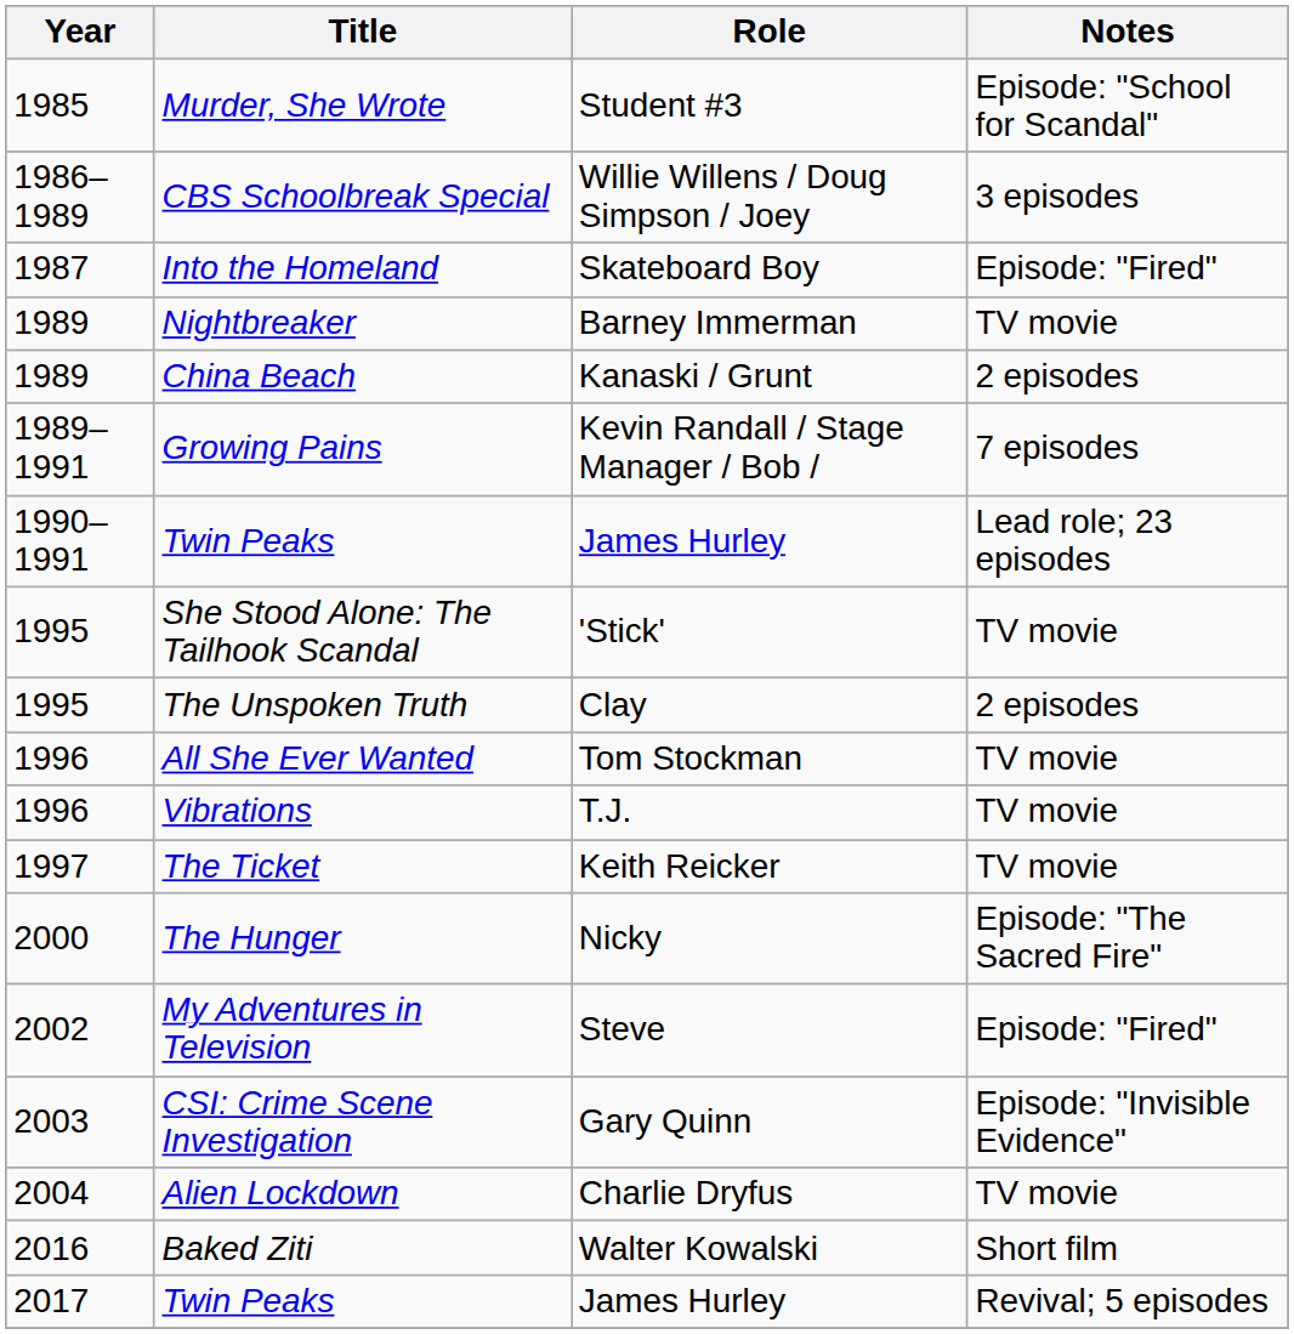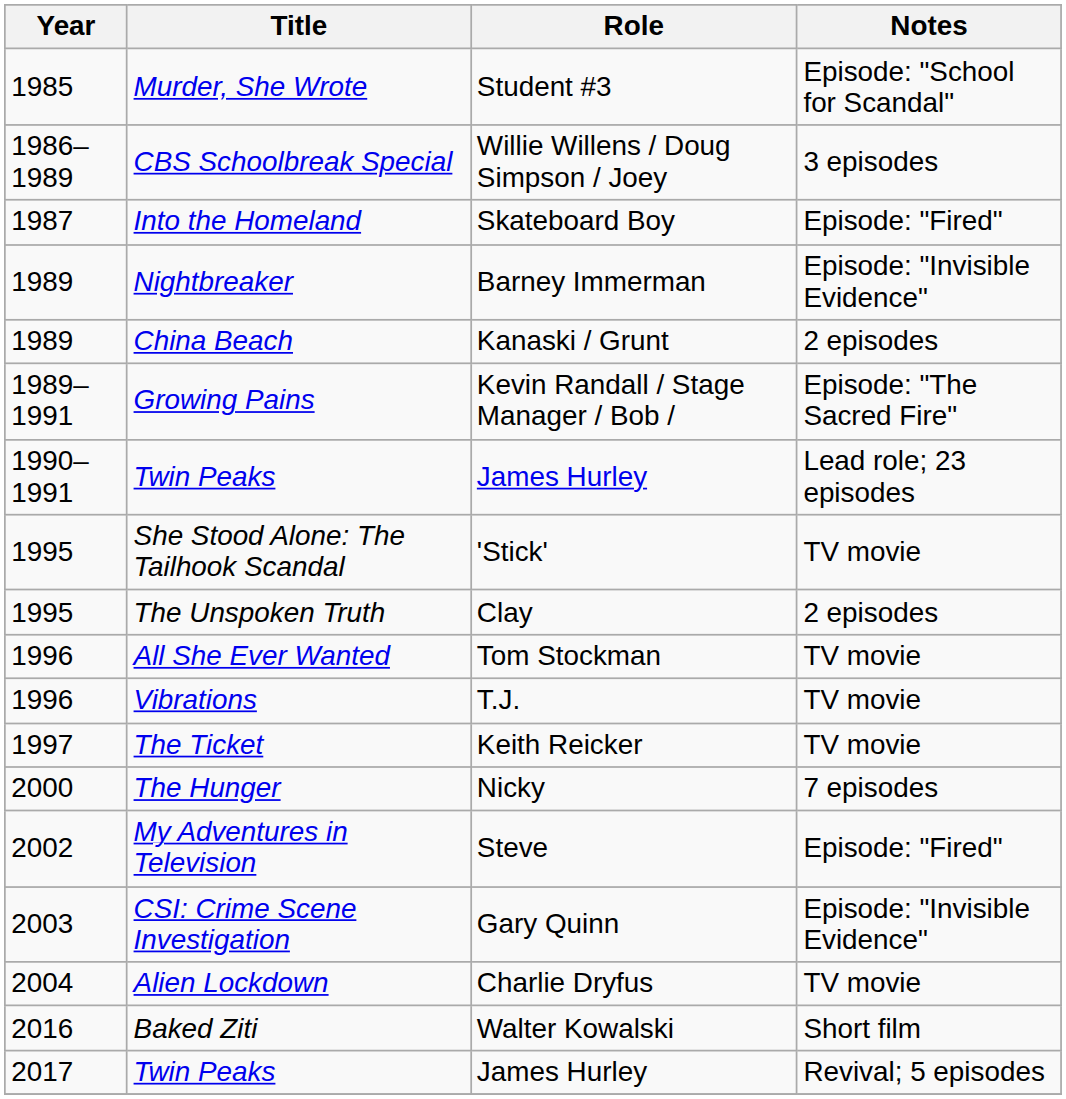Nightbreaker | Notes: TV movie -> Episode: "Invisible Evidence"
Growing Pains | Notes: 7 episodes -> Episode: "The Sacred Fire"
The Hunger | Notes: Episode: "The Sacred Fire" -> 7 episodes
